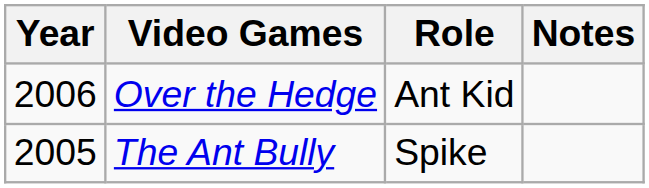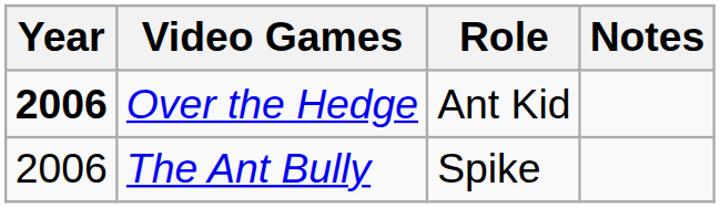Over the Hedge | Year: normal -> bold
The Ant Bully | Year: 2005 -> 2006
